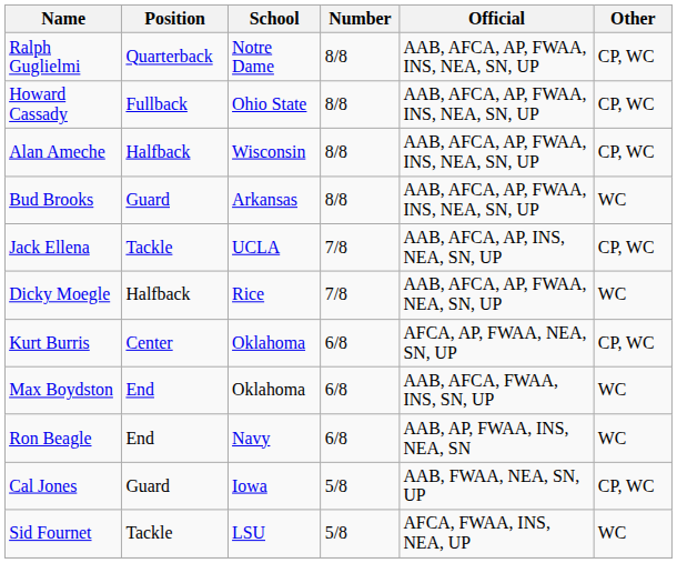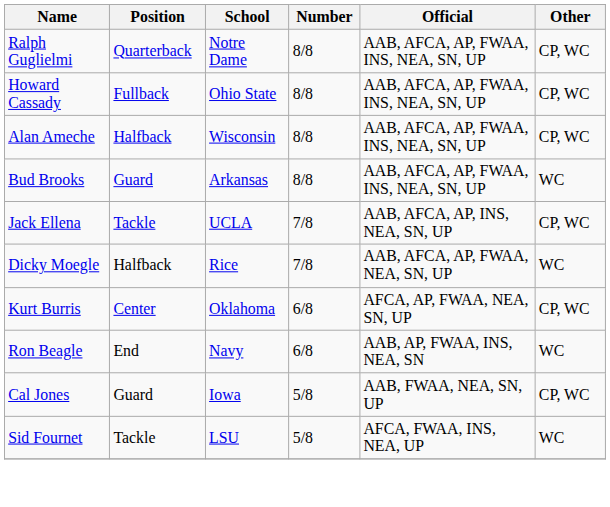- row: Max Boydston | End | Oklahoma | 6/8 | AAB, AFCA, FWAA, INS, SN, UP | WC
